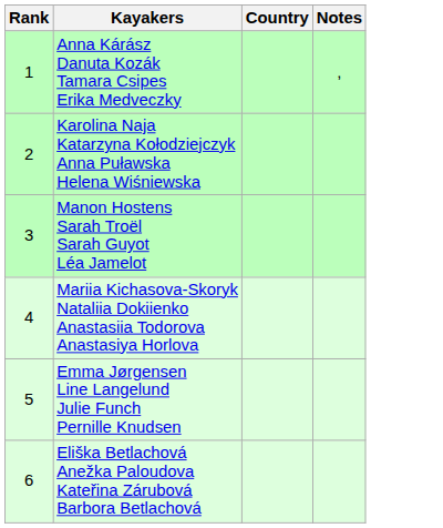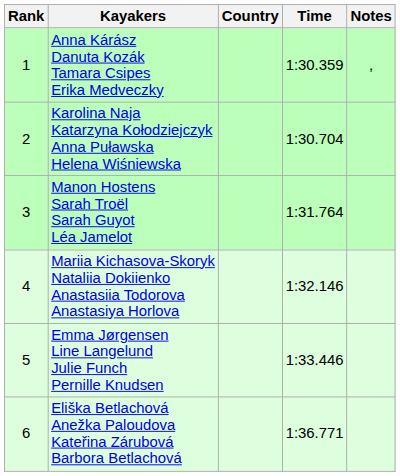+ column: Time | 1:30.359 | 1:30.704 | 1:31.764 | 1:32.146 | 1:33.446 | 1:36.771
